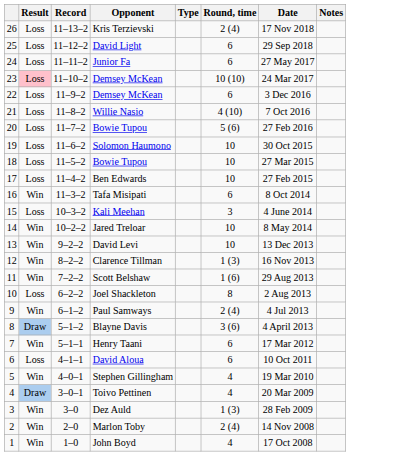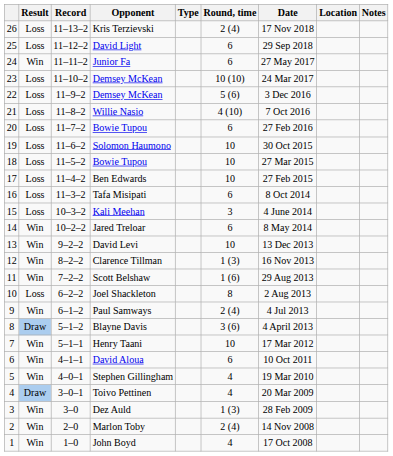+ column: Location
Junior Fa | Result: Loss -> Win
23 / Demsey McKean | Result: pink background -> no background
22 / Demsey McKean | Round, time: 6 -> 5 (6)
20 / Bowie Tupou | Round, time: 5 (6) -> 6
Tafa Misipati | Result: Win -> Loss
Jared Treloar | Round, time: 10 -> 6
Henry Taani | Round, time: 6 -> 10
David Aloua | Result: Loss -> Win
